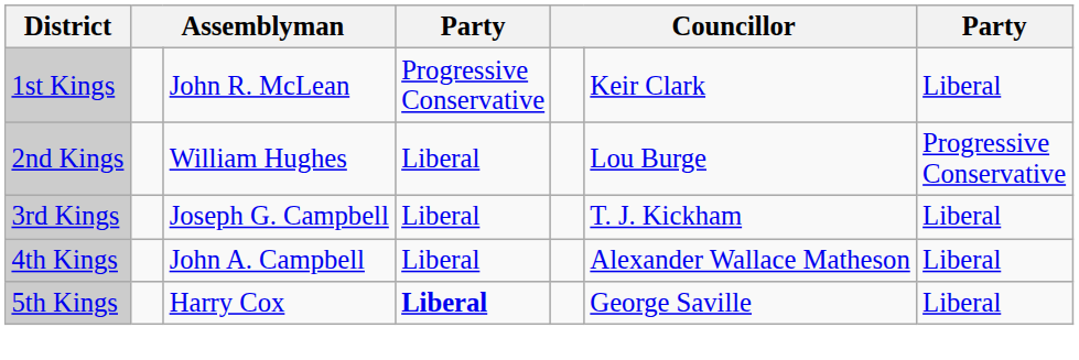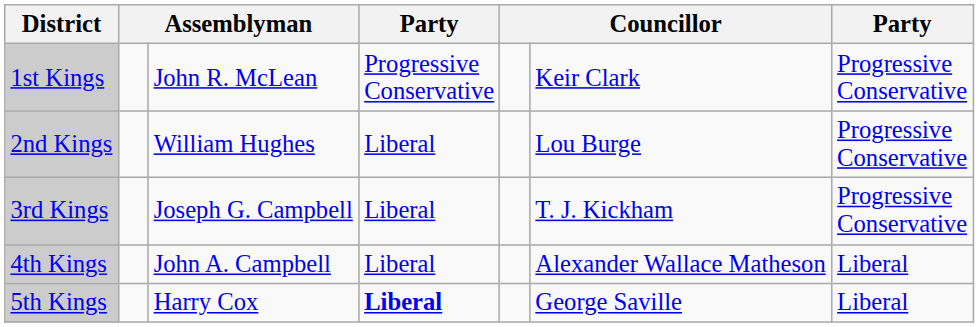1st Kings | column 7: Liberal -> Progressive Conservative
3rd Kings | column 7: Liberal -> Progressive Conservative
